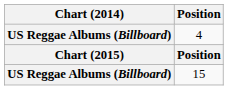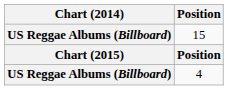rows swapped: 4 <-> 15
